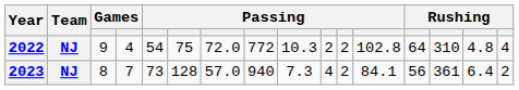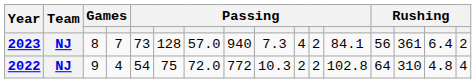rows swapped: 2022 <-> 2023
